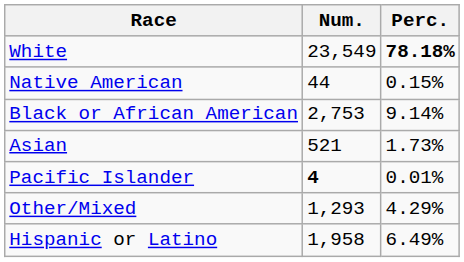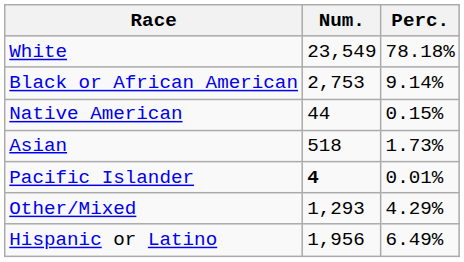White | Perc.: bold -> normal
rows swapped: Black or African American <-> Native American
Asian | Num.: 521 -> 518
Hispanic or Latino | Num.: 1,958 -> 1,956
